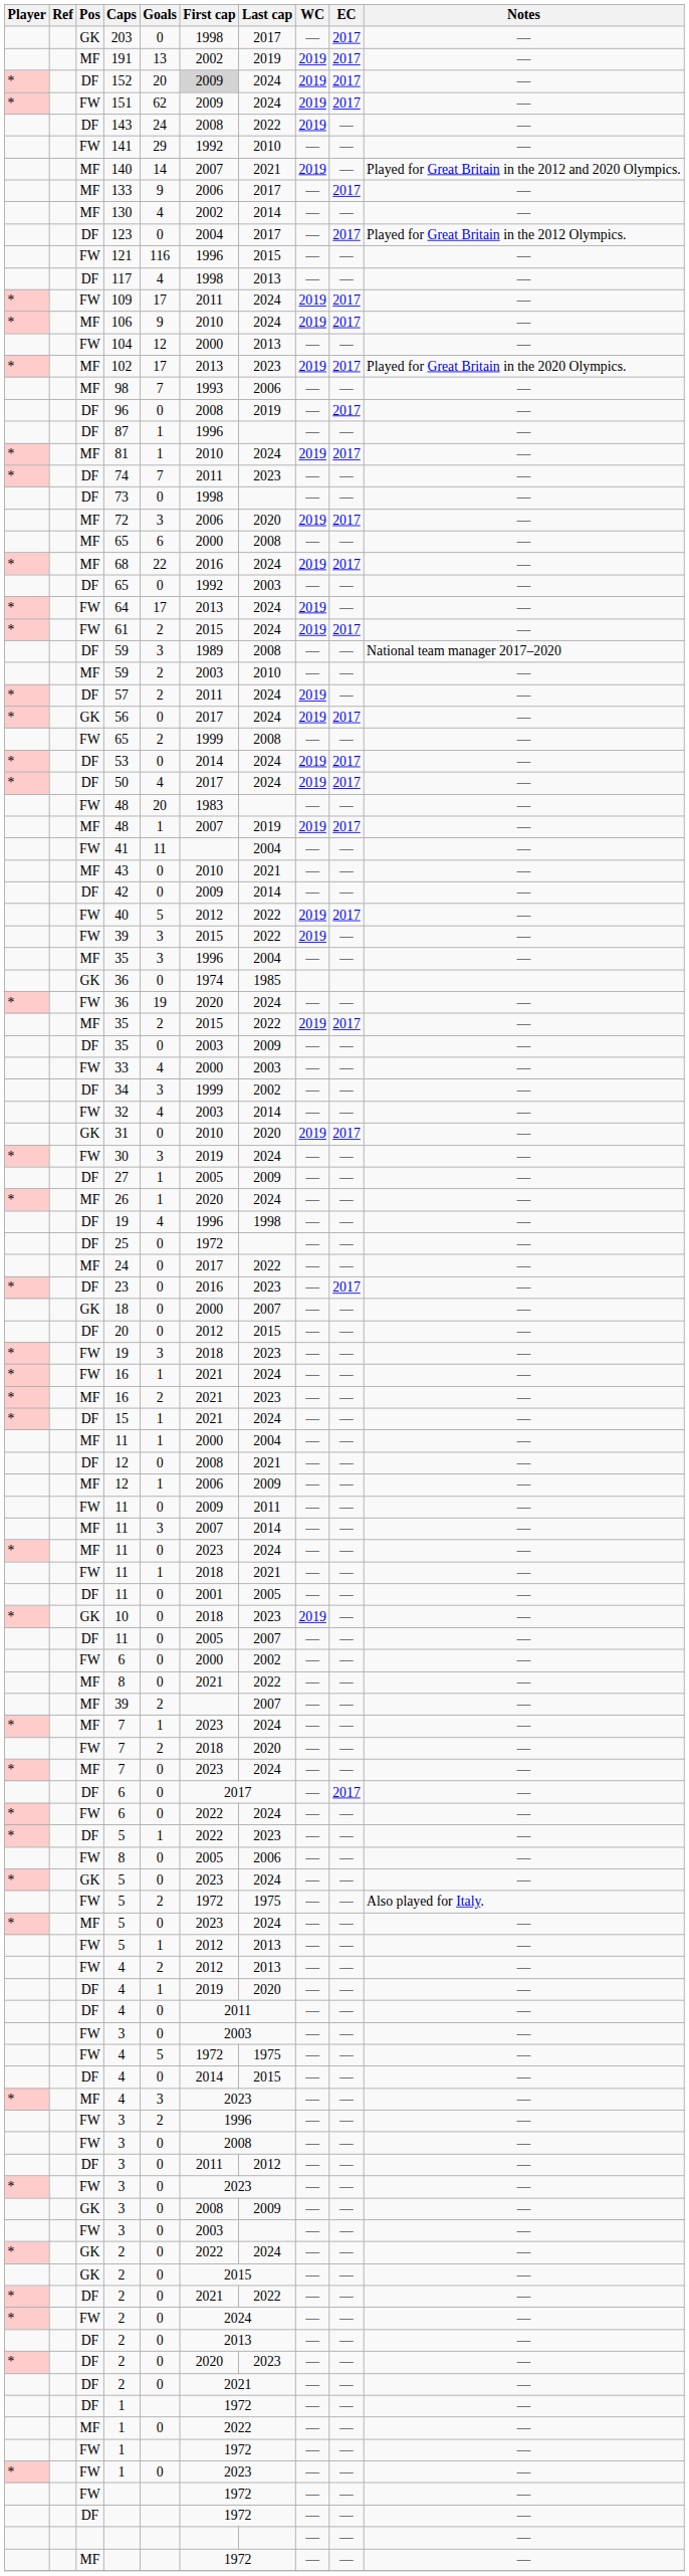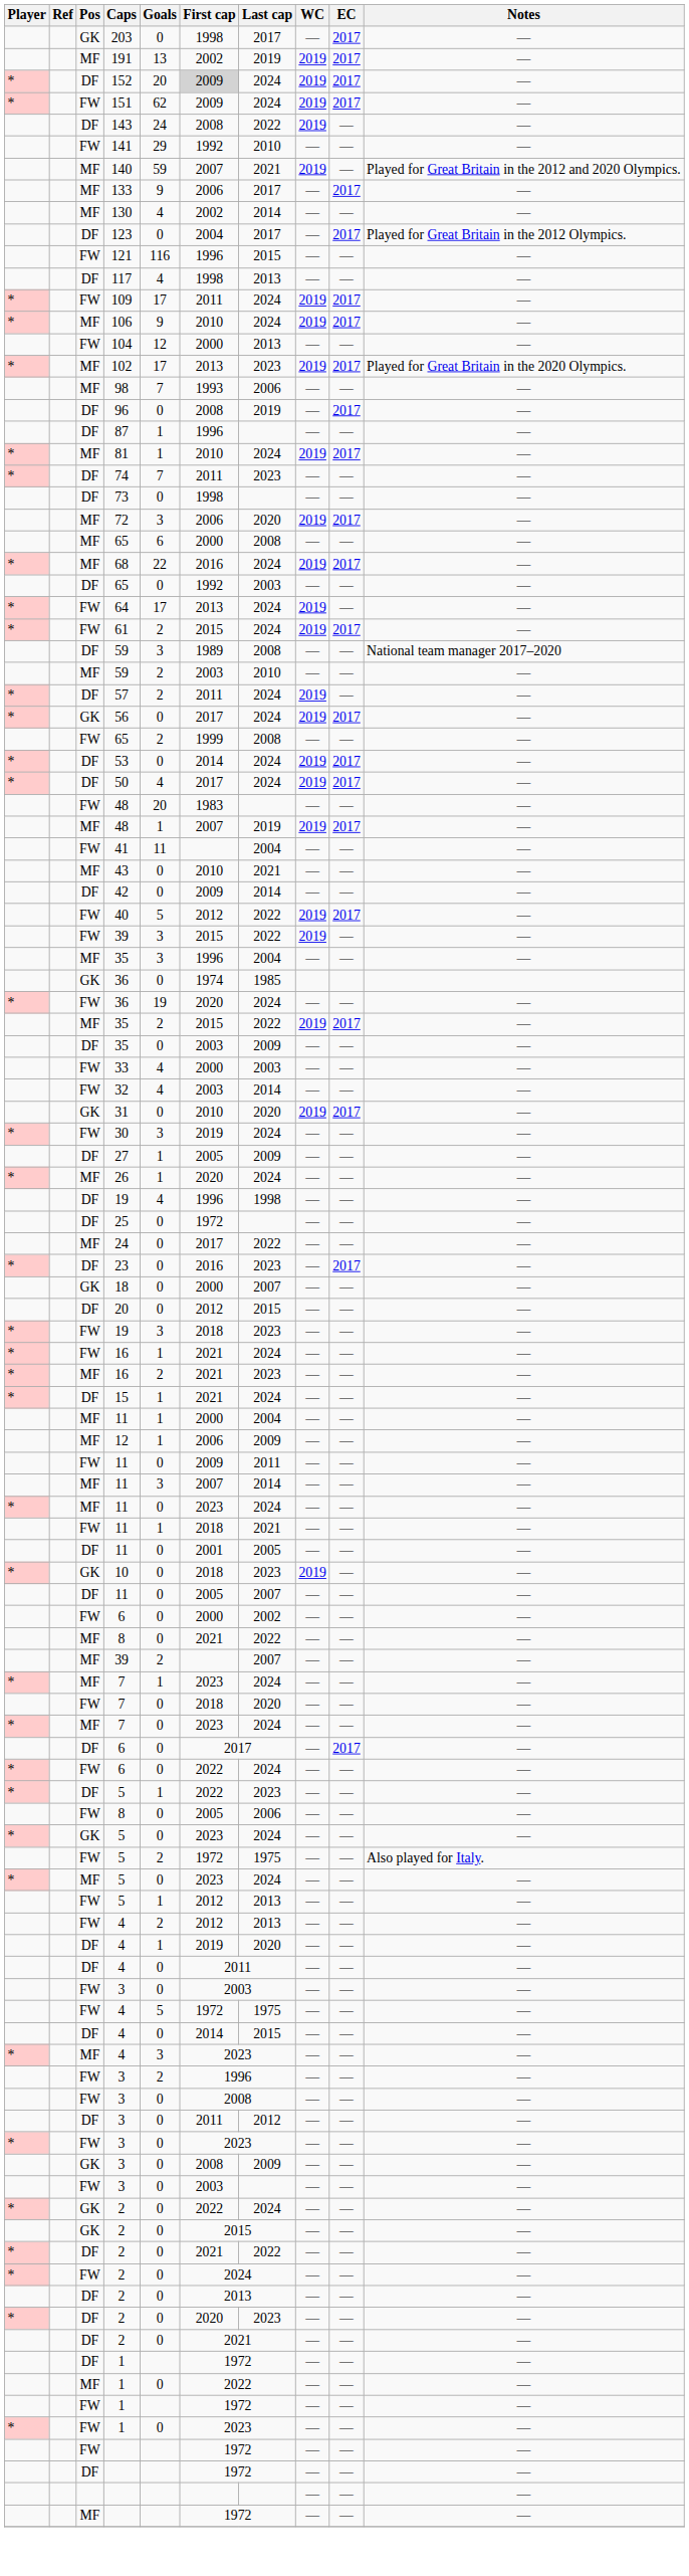140 | Goals: 14 -> 59
- row: DF | 34 | 3 | 1999 | 2002 | — | — | —
- row: DF | 12 | 0 | 2008 | 2021 | — | — | —
FW / 7 | Goals: 2 -> 0
